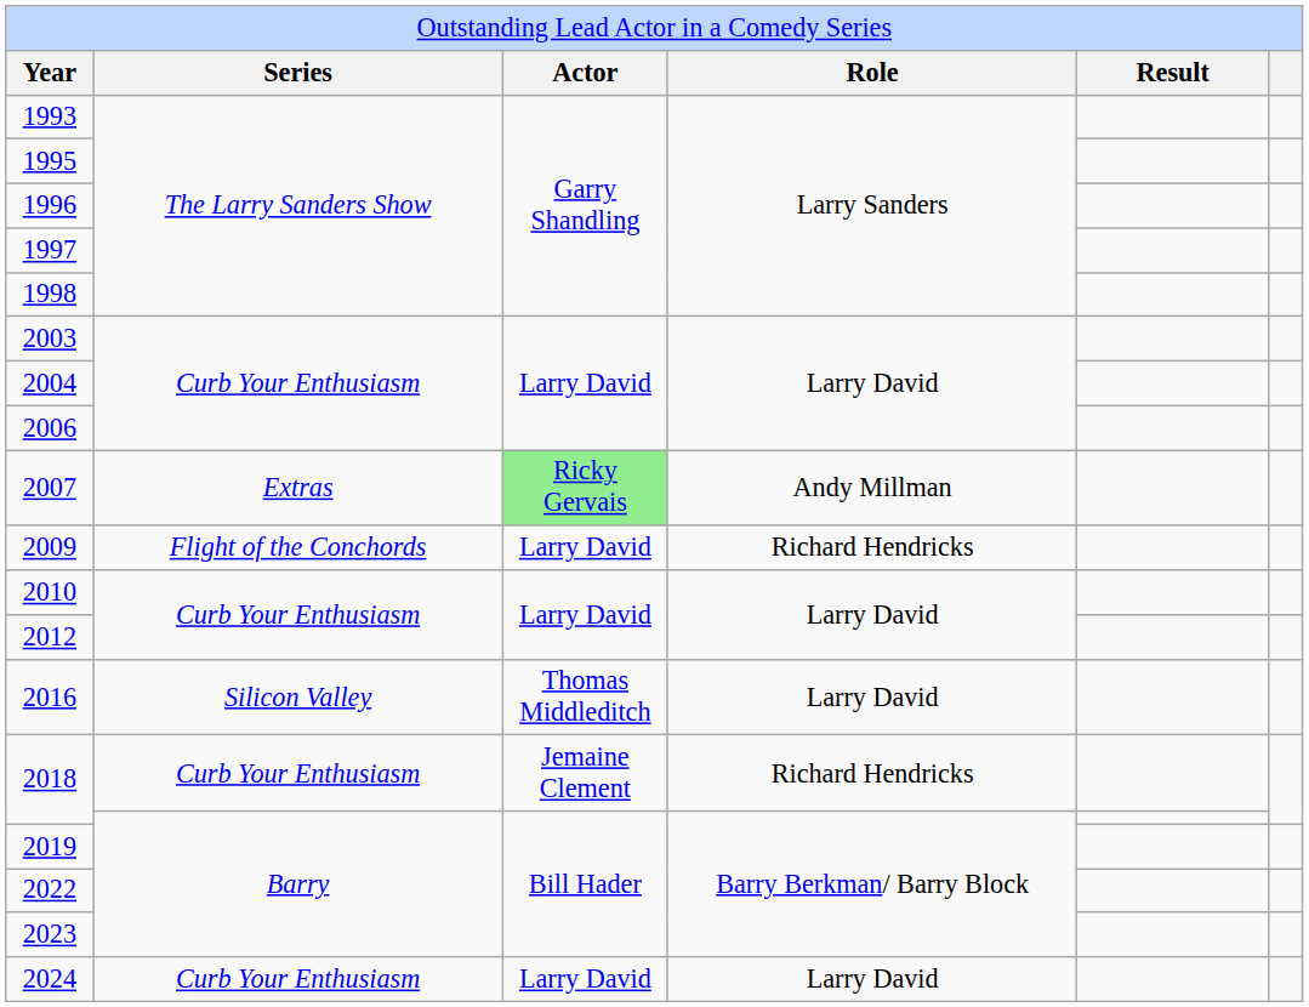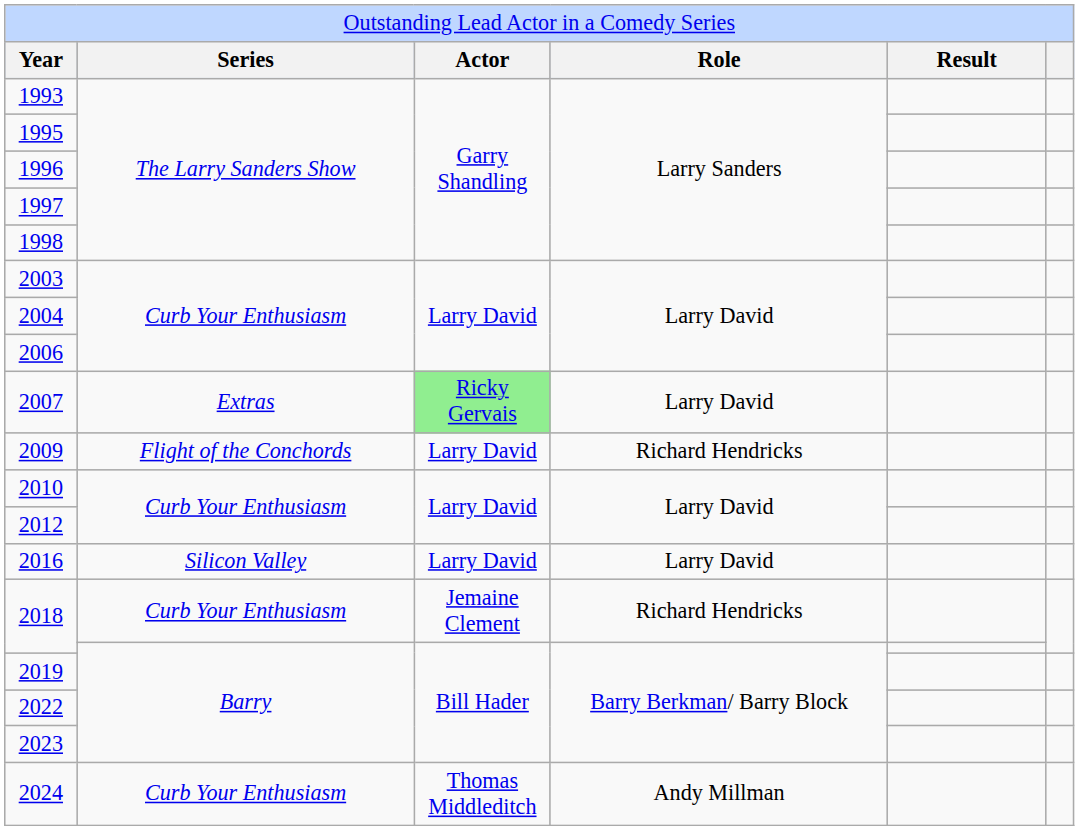2007 | column 4: Andy Millman -> Larry David
2016 | column 3: Thomas Middleditch -> Larry David
2024 | column 3: Larry David -> Thomas Middleditch
2024 | column 4: Larry David -> Andy Millman
